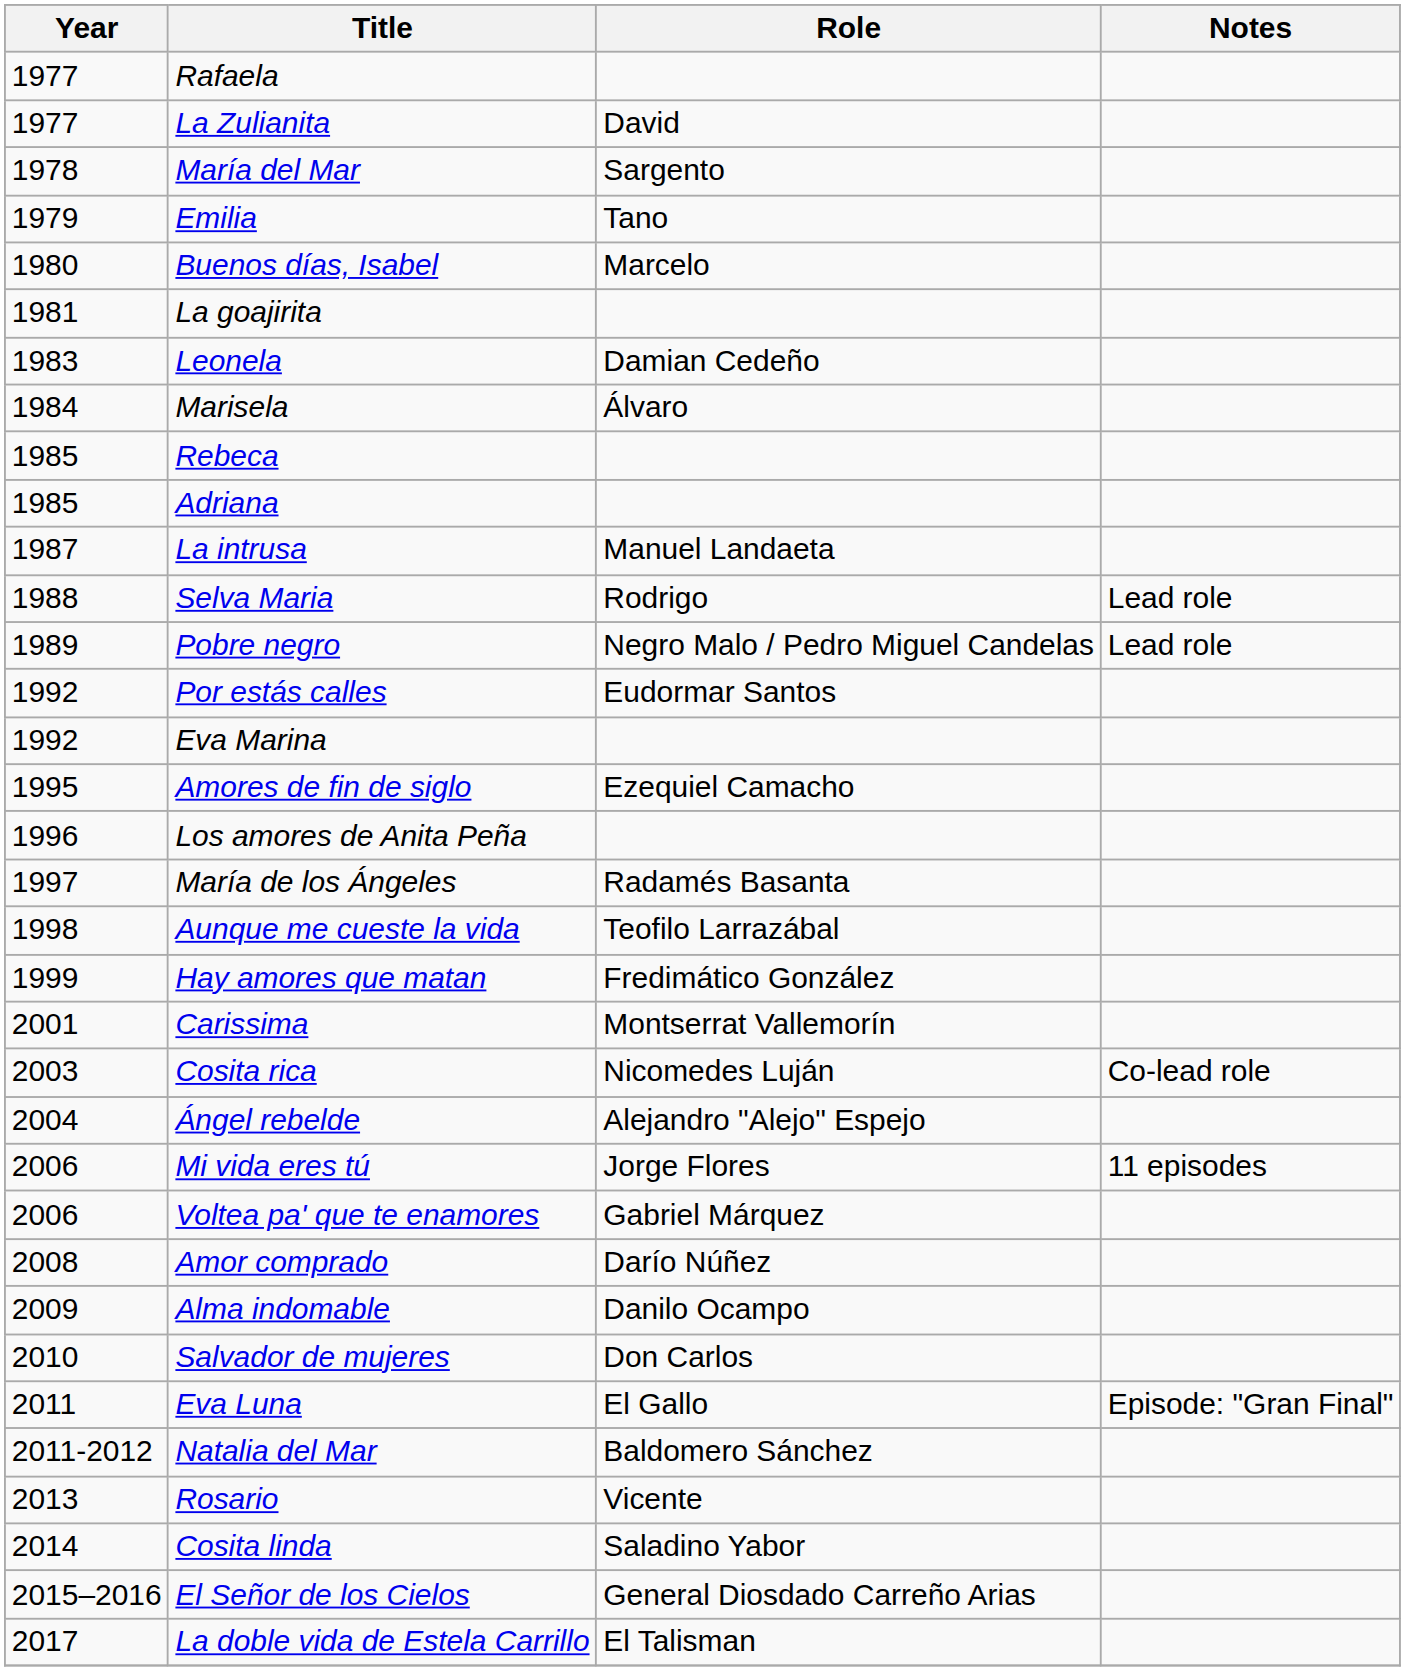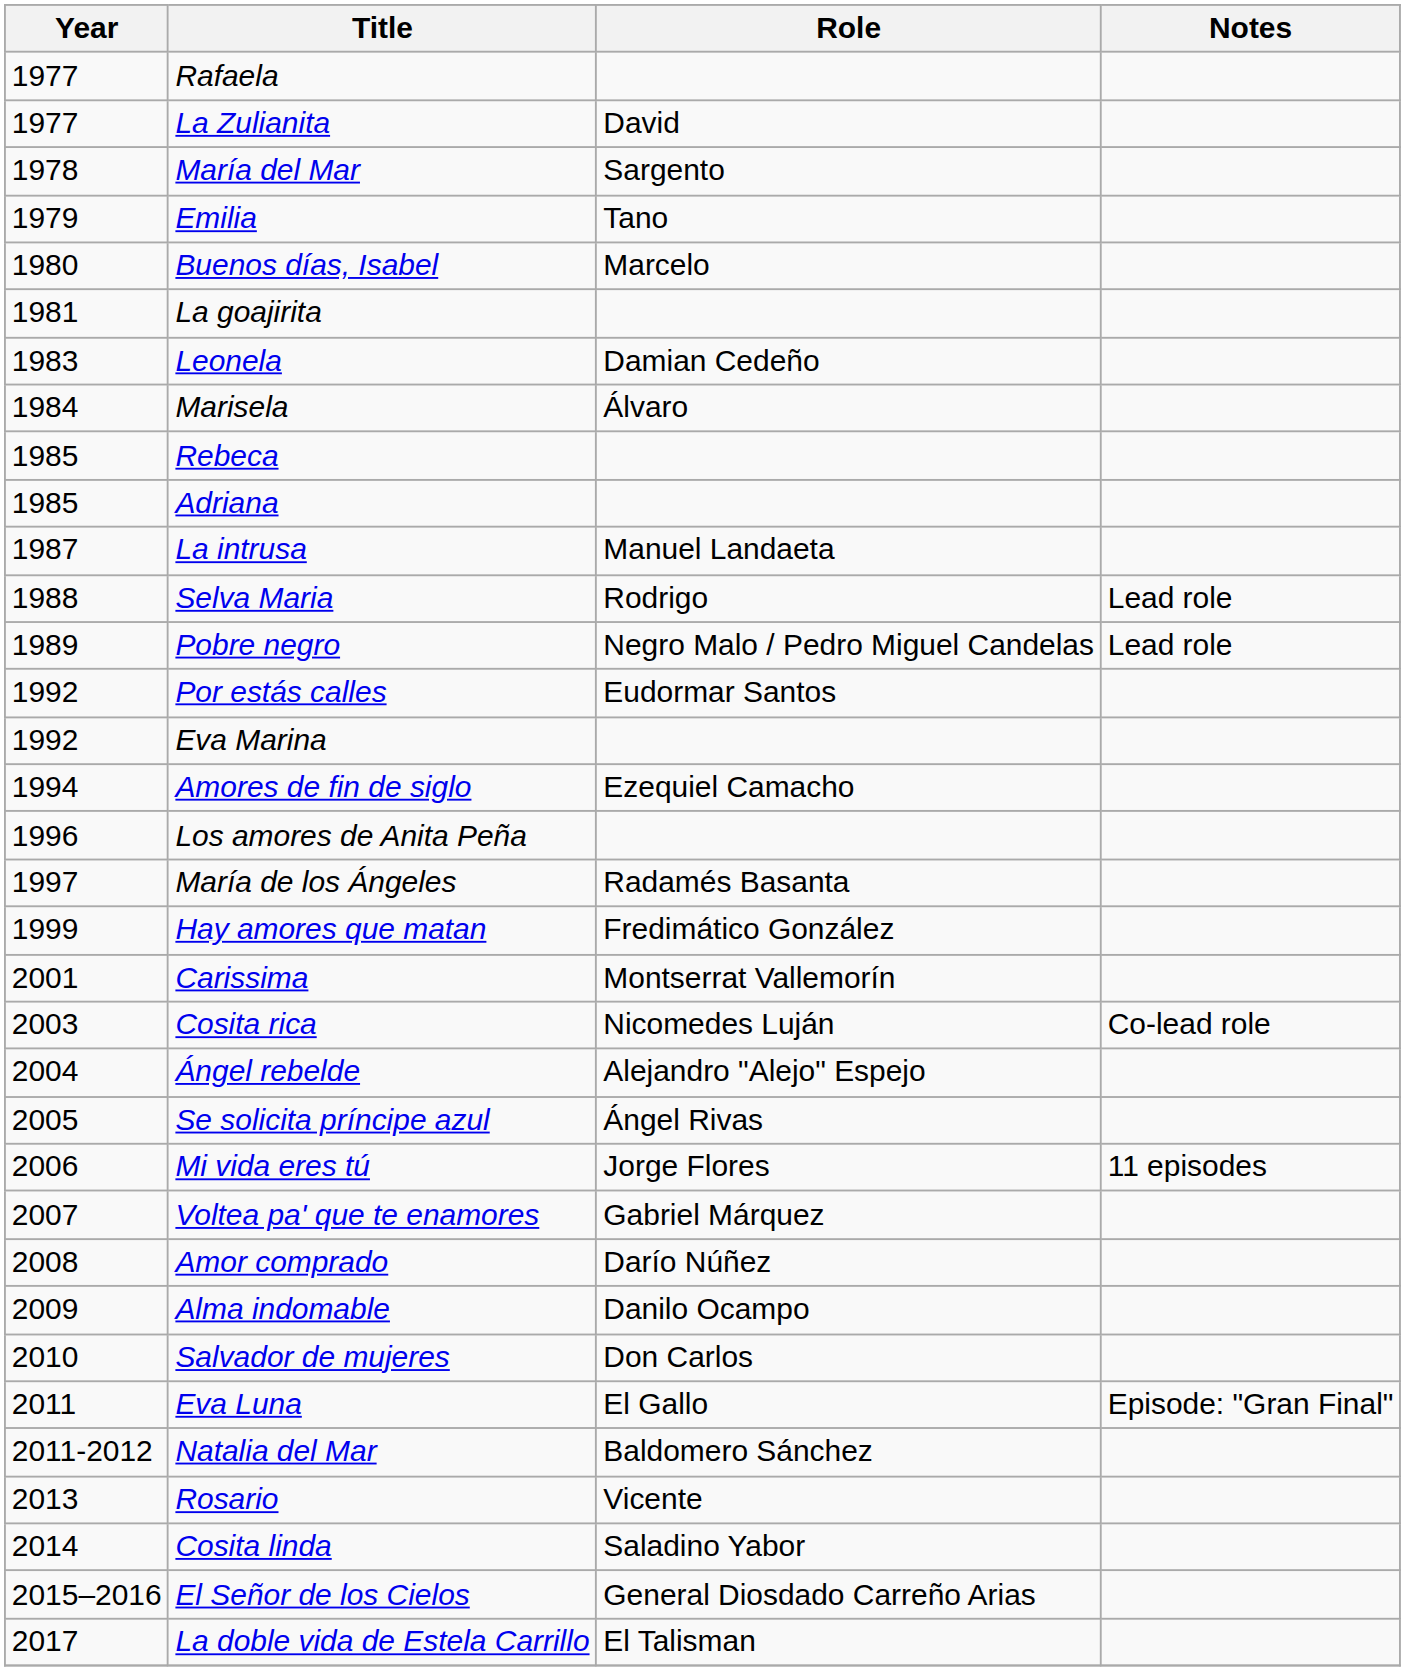Amores de fin de siglo | Year: 1995 -> 1994
- row: 1998 | Aunque me cueste la vida | Teofilo Larrazábal
+ row: 2005 | Se solicita príncipe azul | Ángel Rivas
Voltea pa' que te enamores | Year: 2006 -> 2007
